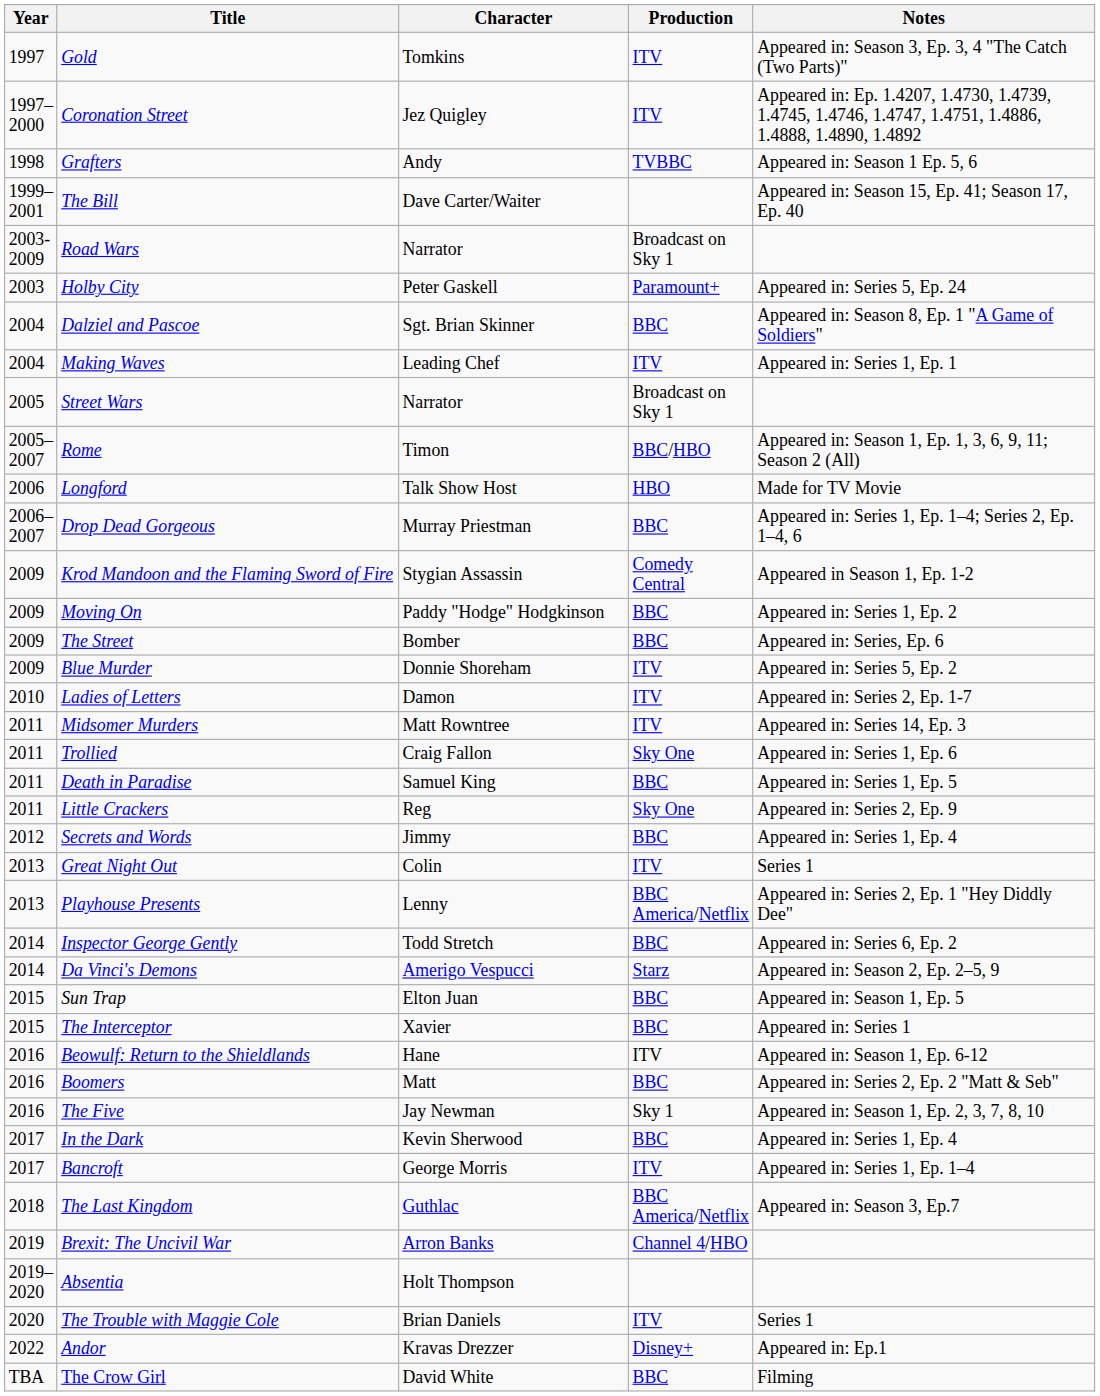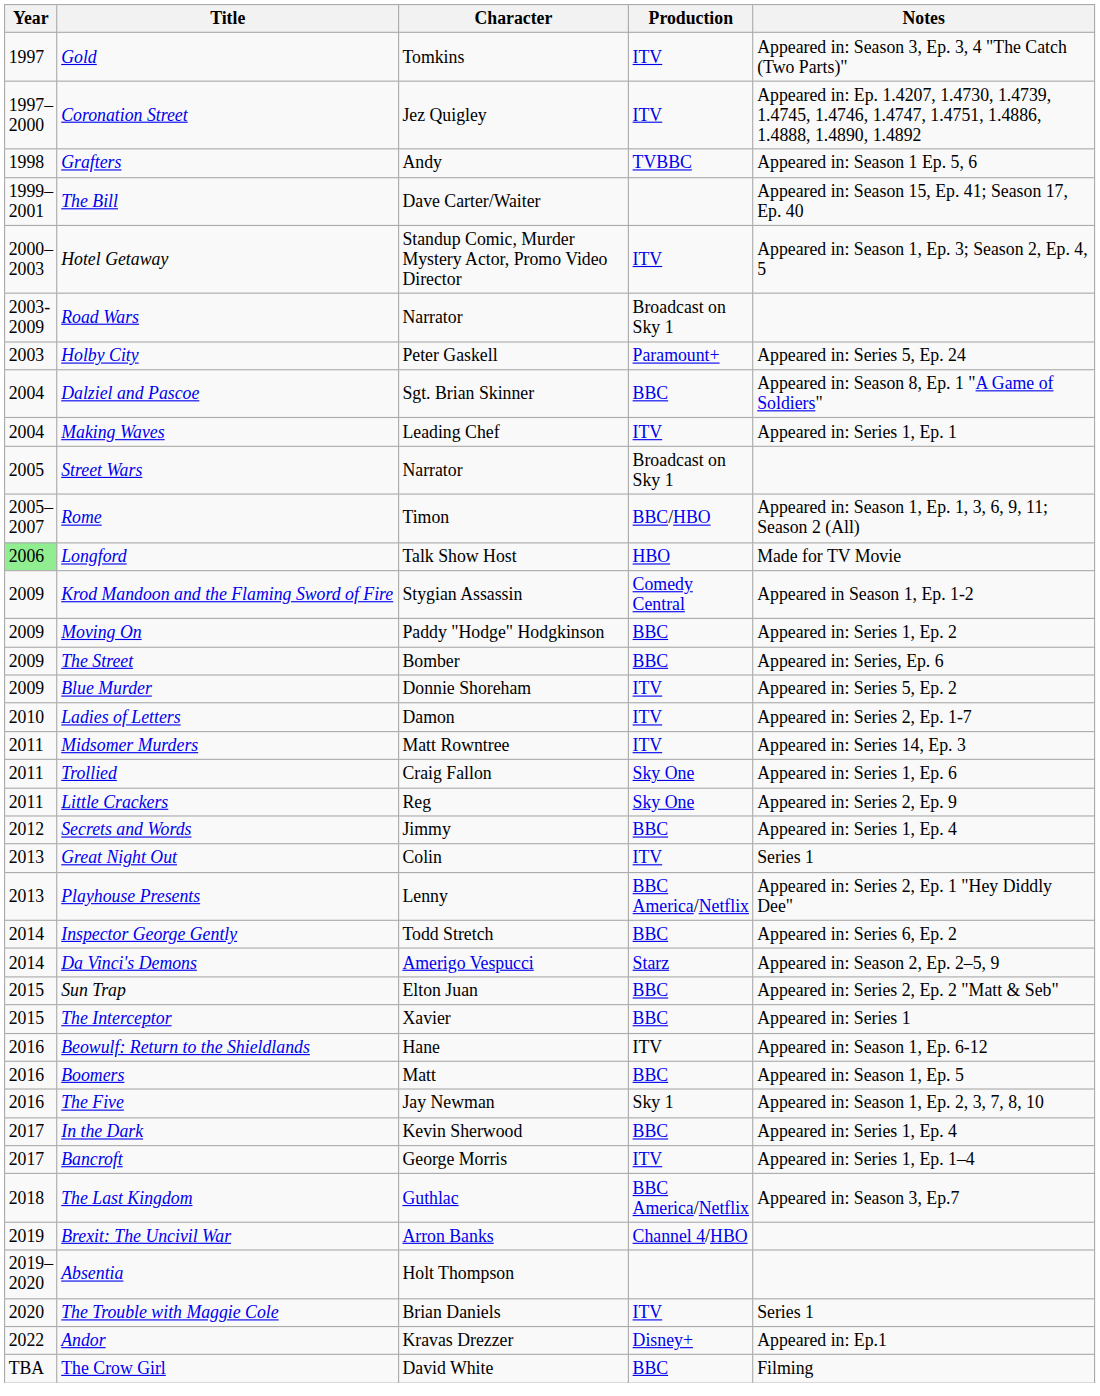+ row: 2000–2003 | Hotel Getaway | Standup Comic, Murder Mystery Actor, Promo Video Director | ITV | Appeared in: Season 1, Ep. 3; Season 2, Ep. 4, 5
Longford | Year: no background -> lightgreen background
- row: 2006–2007 | Drop Dead Gorgeous | Murray Priestman | BBC | Appeared in: Series 1, Ep. 1–4; Series 2, Ep. 1–4, 6
- row: 2011 | Death in Paradise | Samuel King | BBC | Appeared in: Series 1, Ep. 5
Sun Trap | Notes: Appeared in: Season 1, Ep. 5 -> Appeared in: Series 2, Ep. 2 "Matt & Seb"
Boomers | Notes: Appeared in: Series 2, Ep. 2 "Matt & Seb" -> Appeared in: Season 1, Ep. 5
